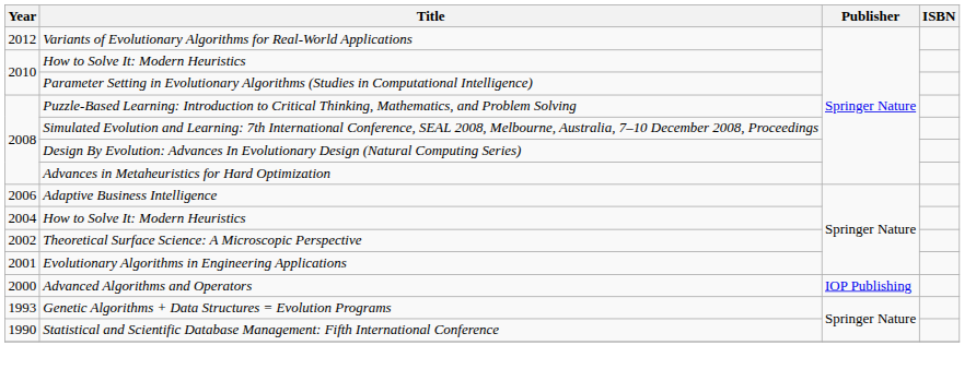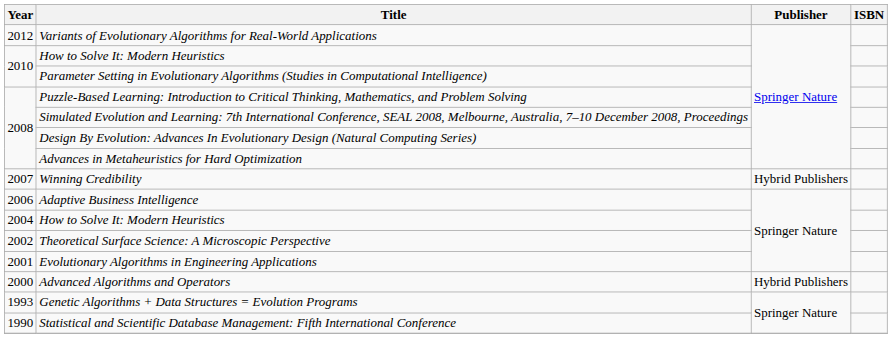+ row: 2007 | Winning Credibility | Hybrid Publishers
Advanced Algorithms and Operators | Publisher: IOP Publishing -> Hybrid Publishers
